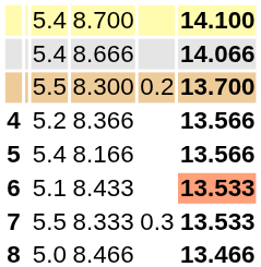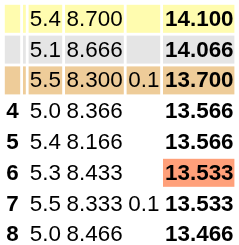8.666 | column 3: 5.4 -> 5.1
8.300 | column 5: 0.2 -> 0.1
8.366 | column 3: 5.2 -> 5.0
8.433 | column 3: 5.1 -> 5.3
8.333 | column 5: 0.3 -> 0.1
